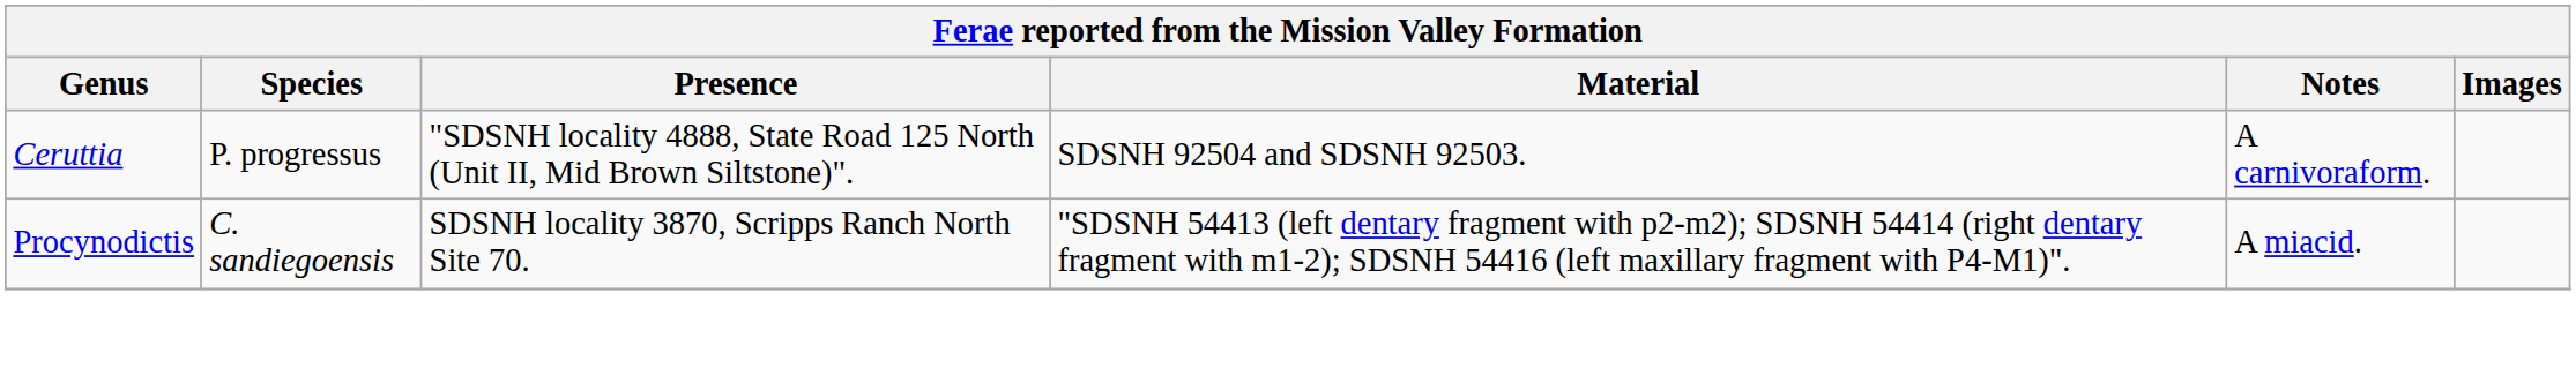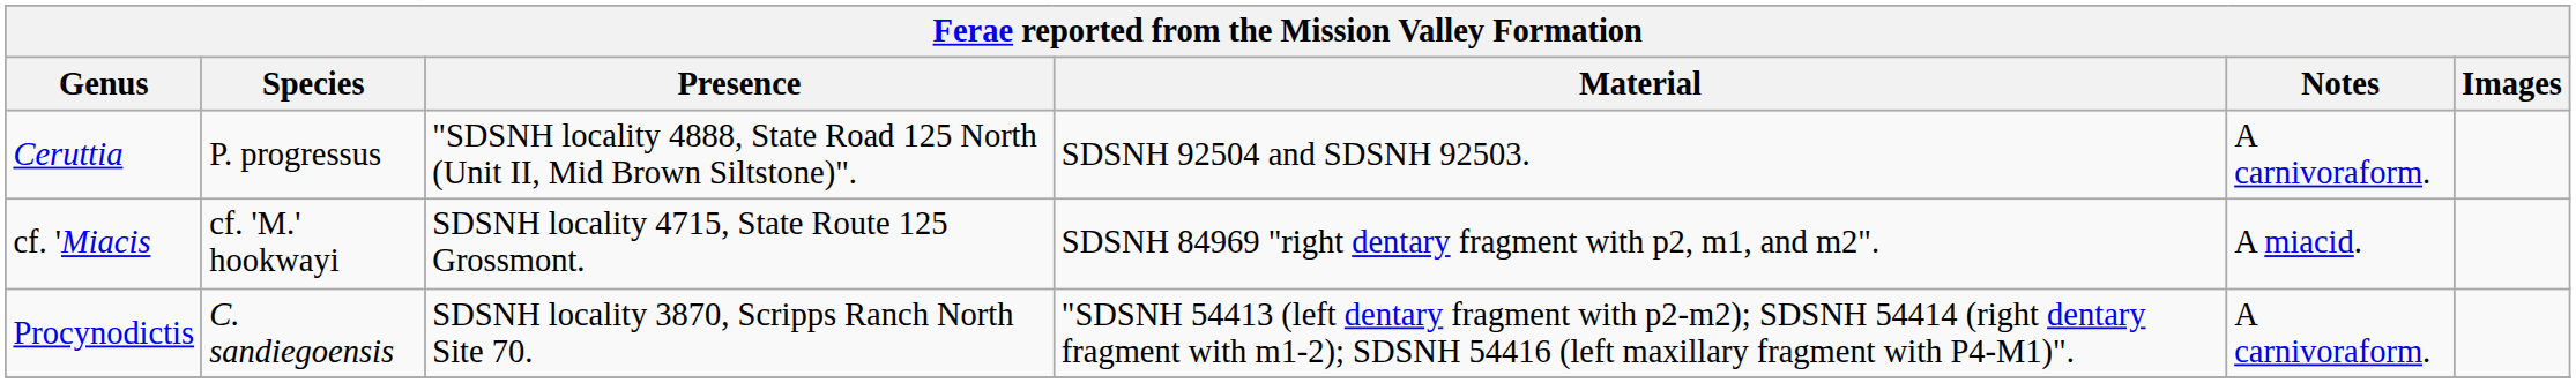+ row: cf. 'Miacis | cf. 'M.' hookwayi | SDSNH locality 4715, State Route 125 Grossmont. | SDSNH 84969 "right dentary fragment with p2, m1, and m2". | A miacid.
Procynodictis | Notes: A miacid. -> A carnivoraform.
